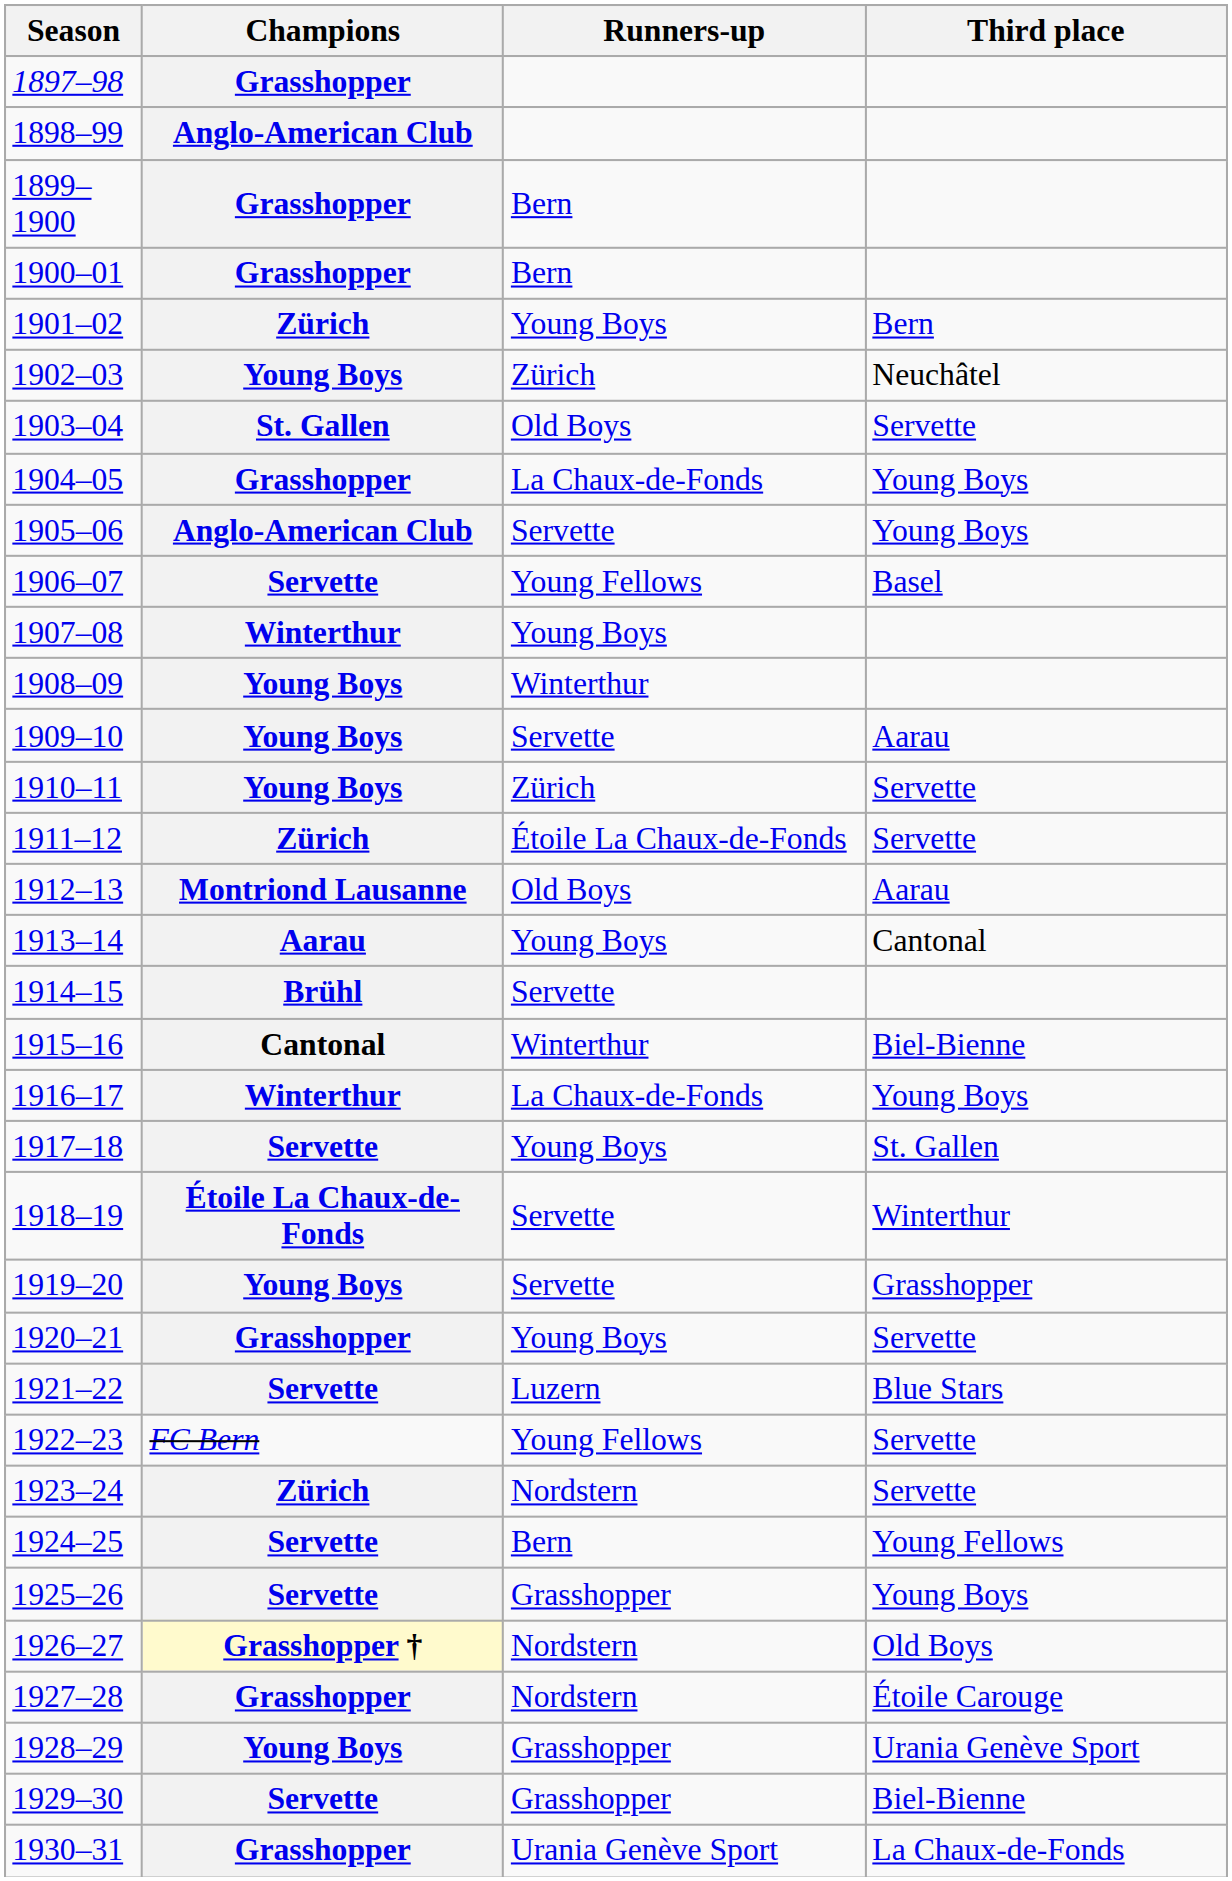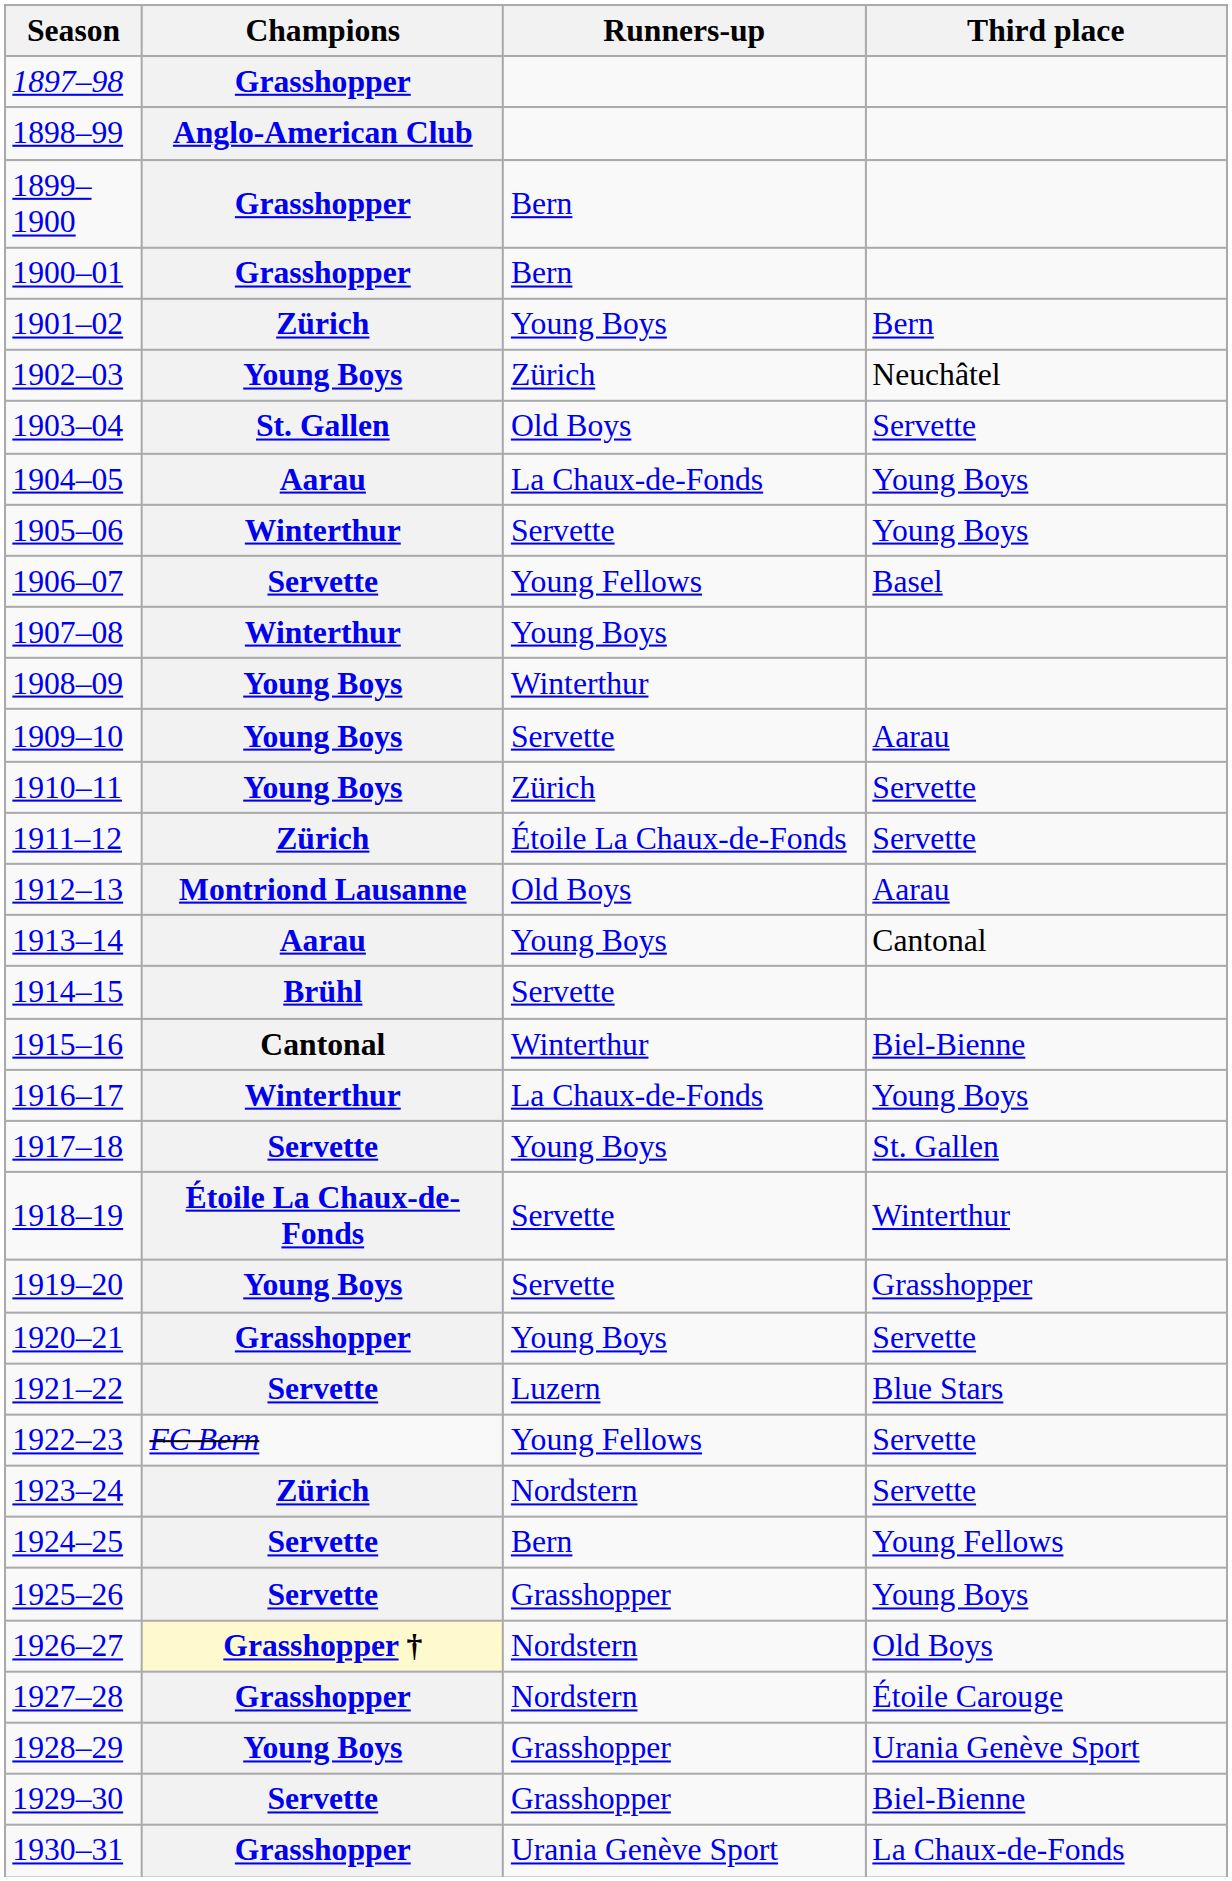1904–05 | Champions: Grasshopper -> Aarau
1905–06 | Champions: Anglo-American Club -> Winterthur
